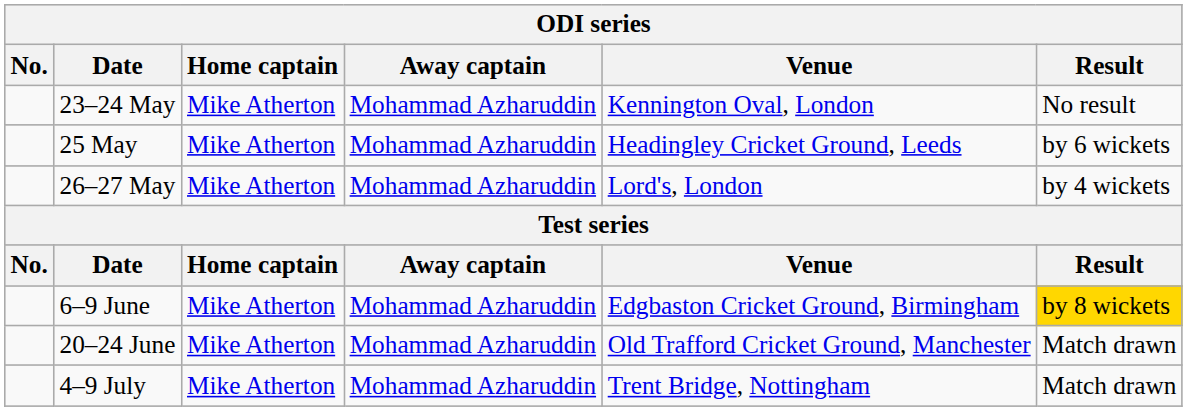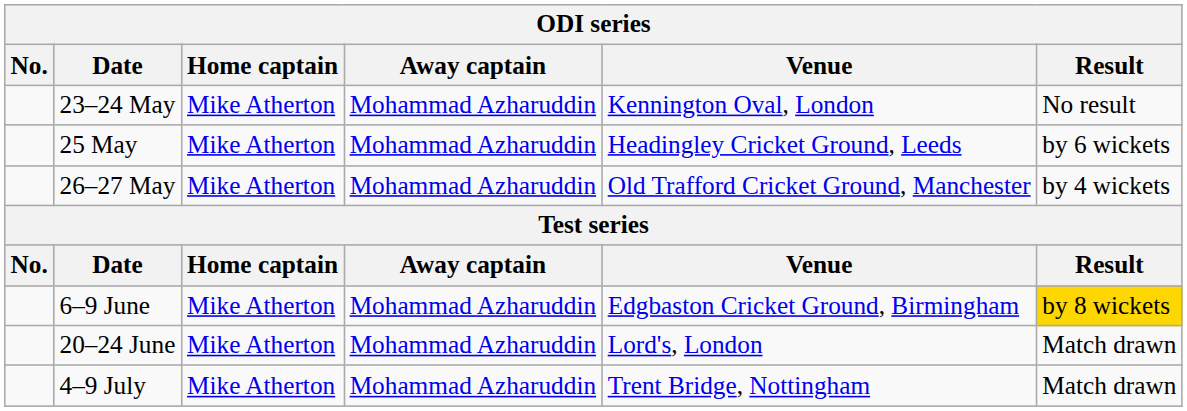26–27 May | Venue: Lord's, London -> Old Trafford Cricket Ground, Manchester
20–24 June | Venue: Old Trafford Cricket Ground, Manchester -> Lord's, London
